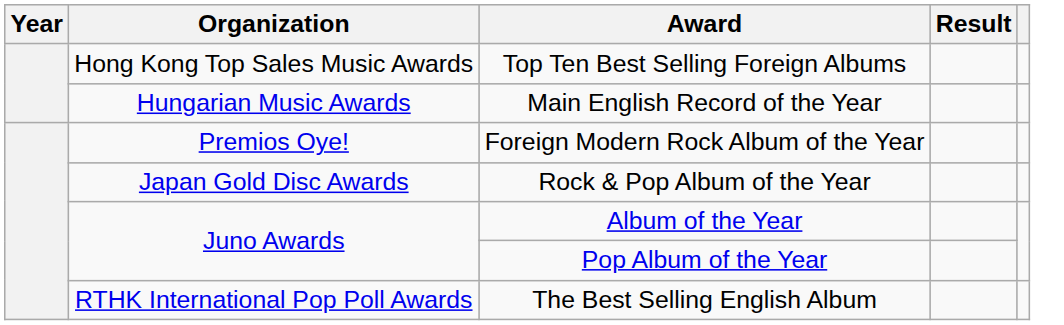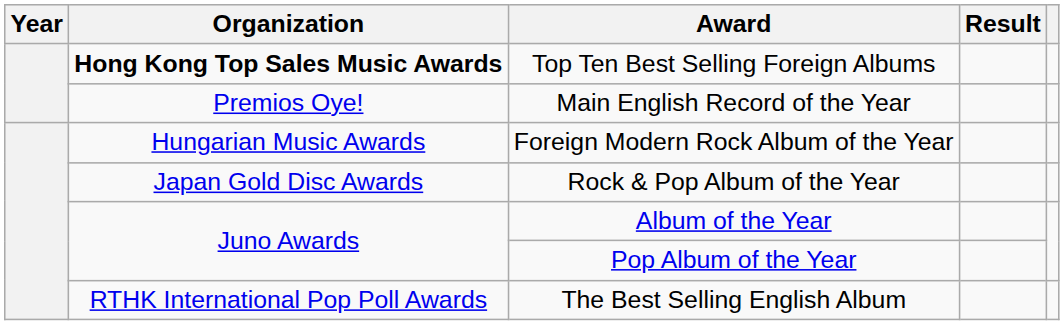Top Ten Best Selling Foreign Albums | Organization: normal -> bold
Main English Record of the Year | Organization: Hungarian Music Awards -> Premios Oye!
Foreign Modern Rock Album of the Year | Organization: Premios Oye! -> Hungarian Music Awards
